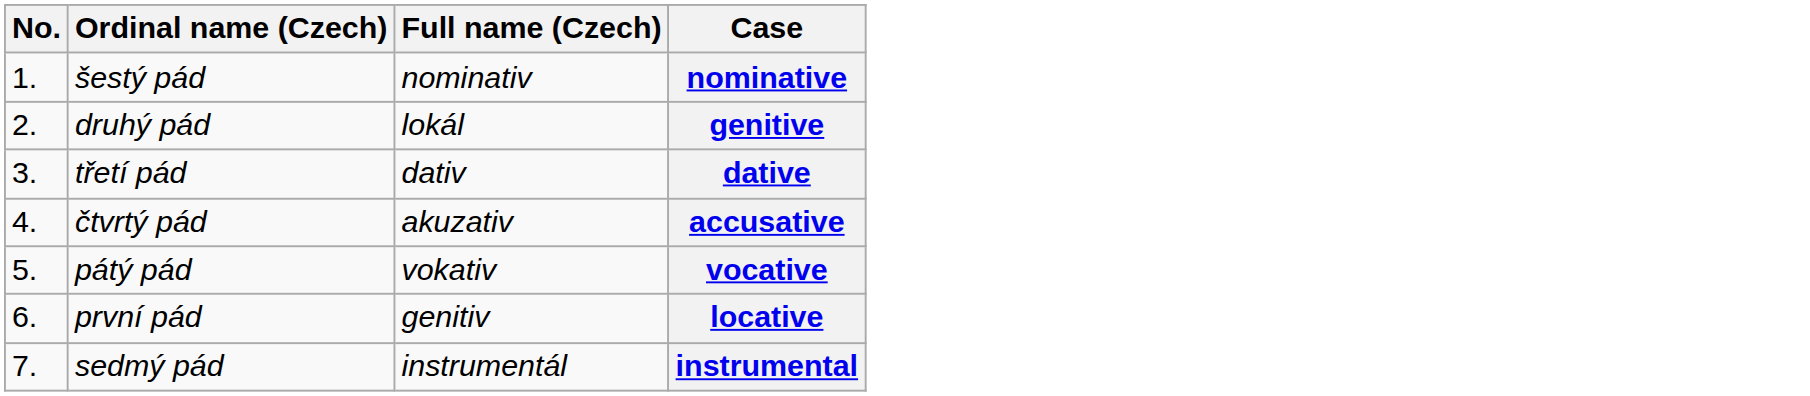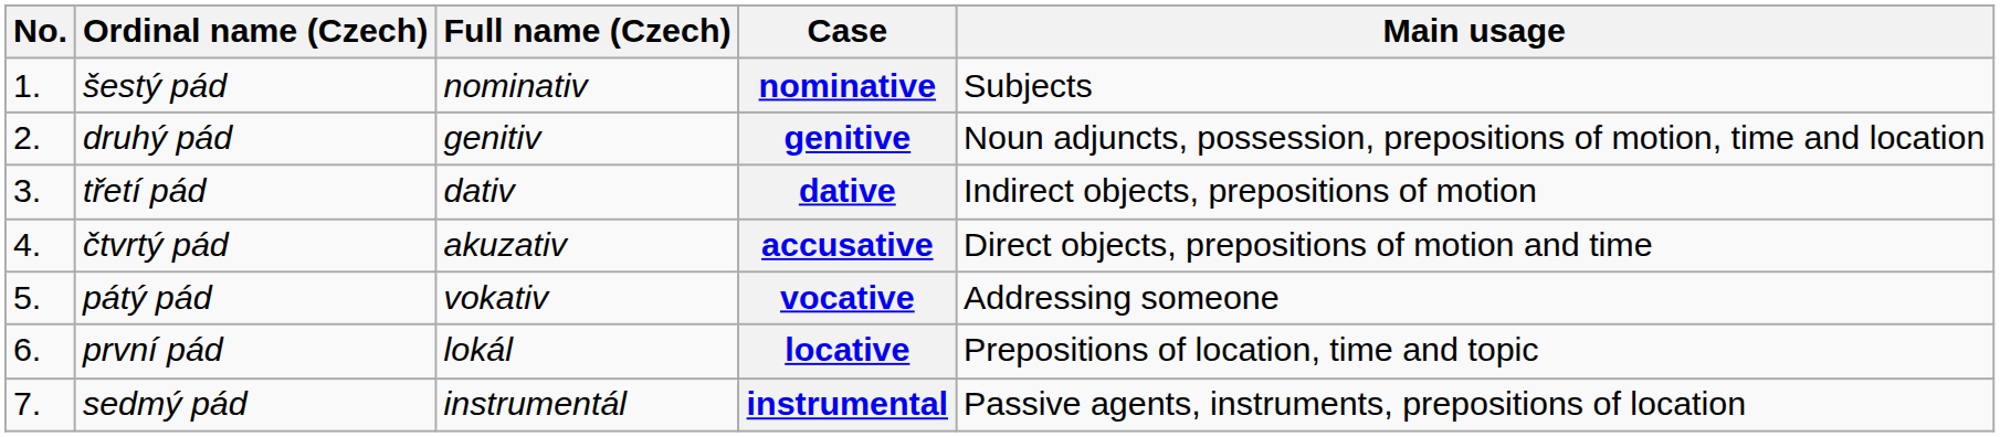+ column: Main usage | Subjects | Noun adjuncts, possession, prepositions of motion, time and location | Indirect objects, prepositions of motion | Direct objects, prepositions of motion and time | Addressing someone | Prepositions of location, time and topic | Passive agents, instruments, prepositions of location
genitive | Full name (Czech): lokál -> genitiv
locative | Full name (Czech): genitiv -> lokál
